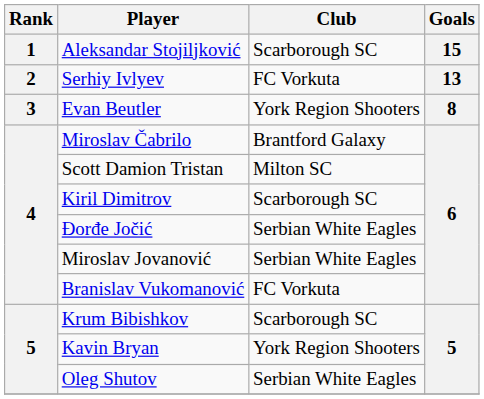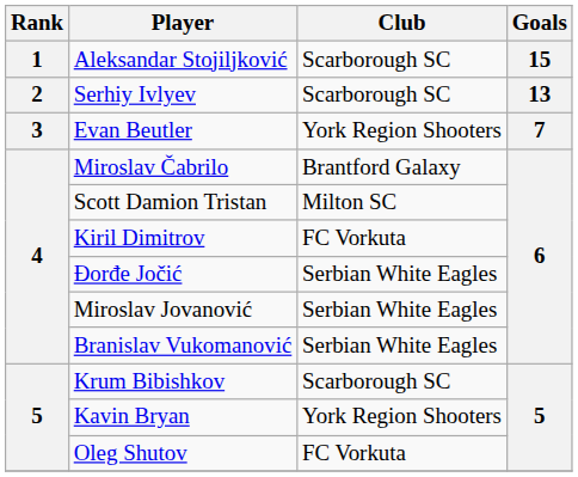Serhiy Ivlyev | Club: FC Vorkuta -> Scarborough SC
Evan Beutler | Goals: 8 -> 7
Kiril Dimitrov | Club: Scarborough SC -> FC Vorkuta
Branislav Vukomanović | Club: FC Vorkuta -> Serbian White Eagles
Oleg Shutov | Club: Serbian White Eagles -> FC Vorkuta
